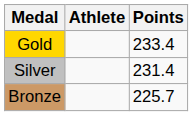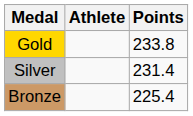Gold | Points: 233.4 -> 233.8
Bronze | Points: 225.7 -> 225.4
